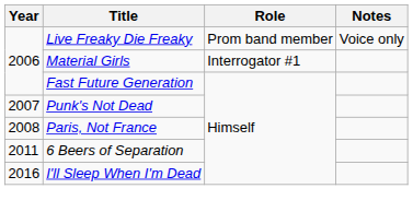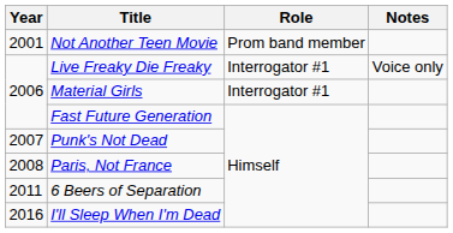+ row: 2001 | Not Another Teen Movie | Prom band member
Live Freaky Die Freaky | Role: Prom band member -> Interrogator #1
